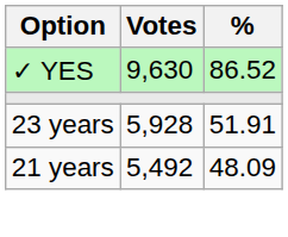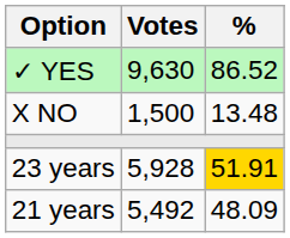+ row: X NO | 1,500 | 13.48
23 years | %: no background -> gold background
